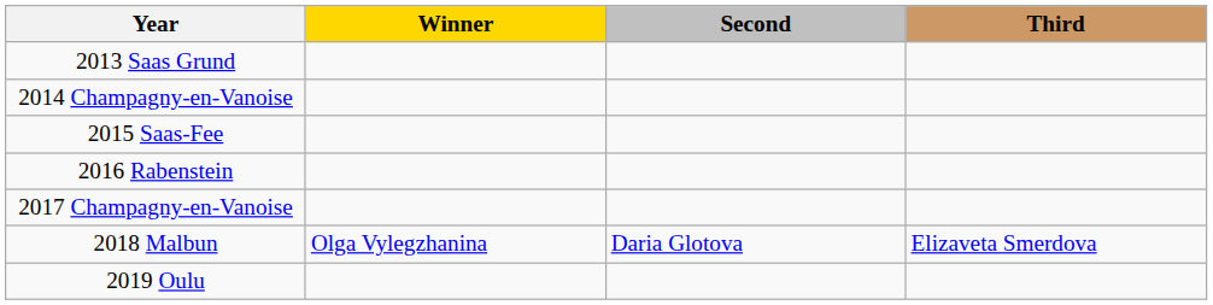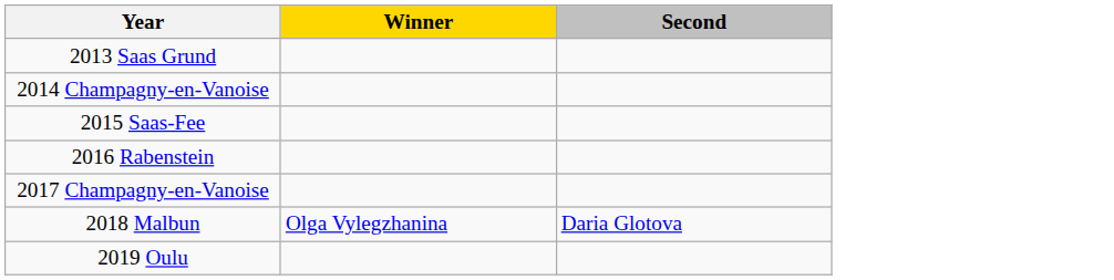- column: Third | Elizaveta Smerdova
